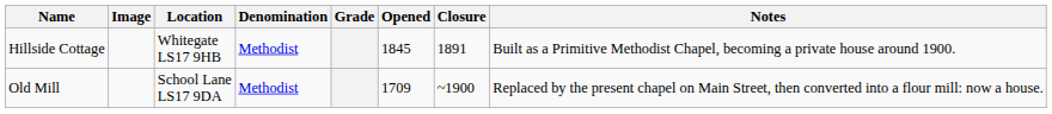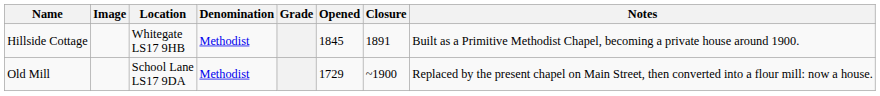Old Mill | Opened: 1709 -> 1729
